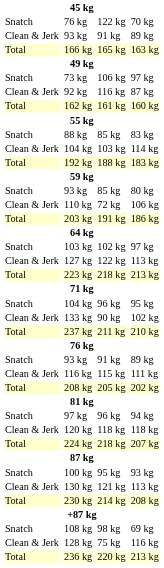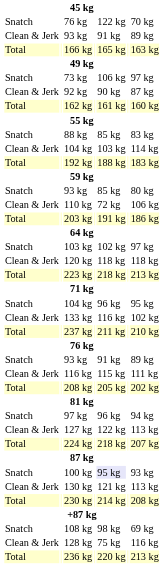92 kg | column 5: 116 kg -> 90 kg
rows swapped: 120 kg <-> 127 kg
133 kg | column 5: 90 kg -> 116 kg
100 kg | column 5: no background -> lavender background
